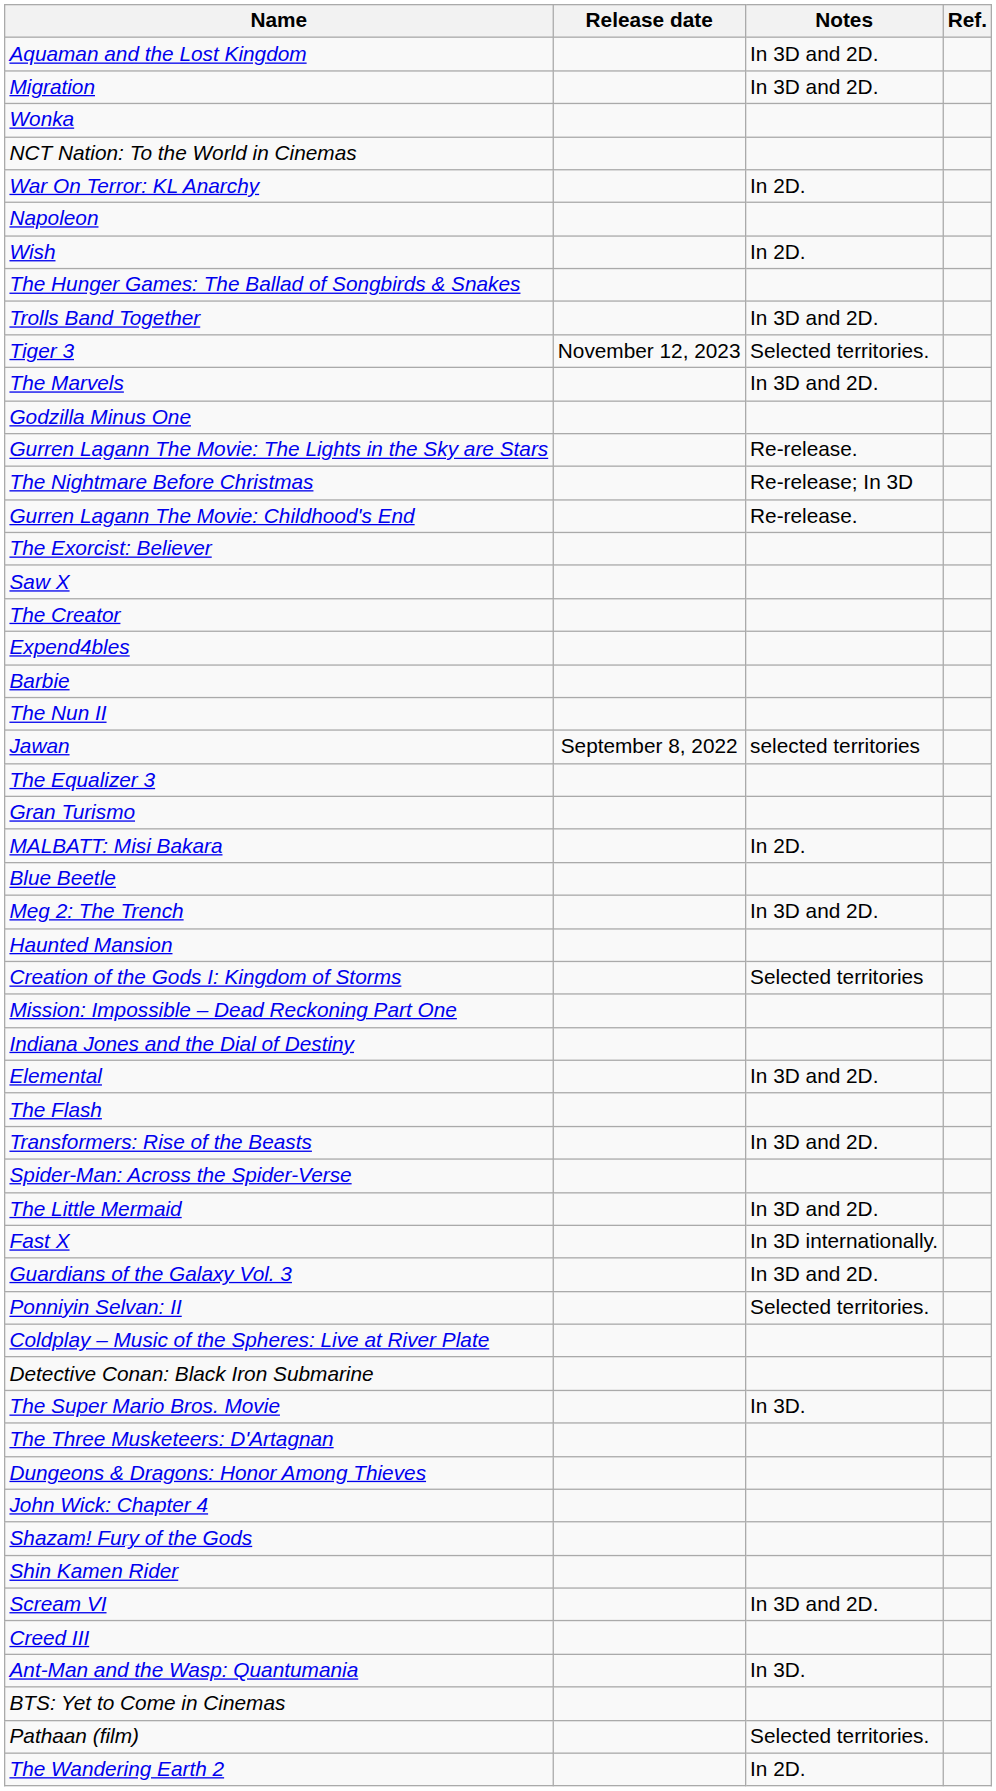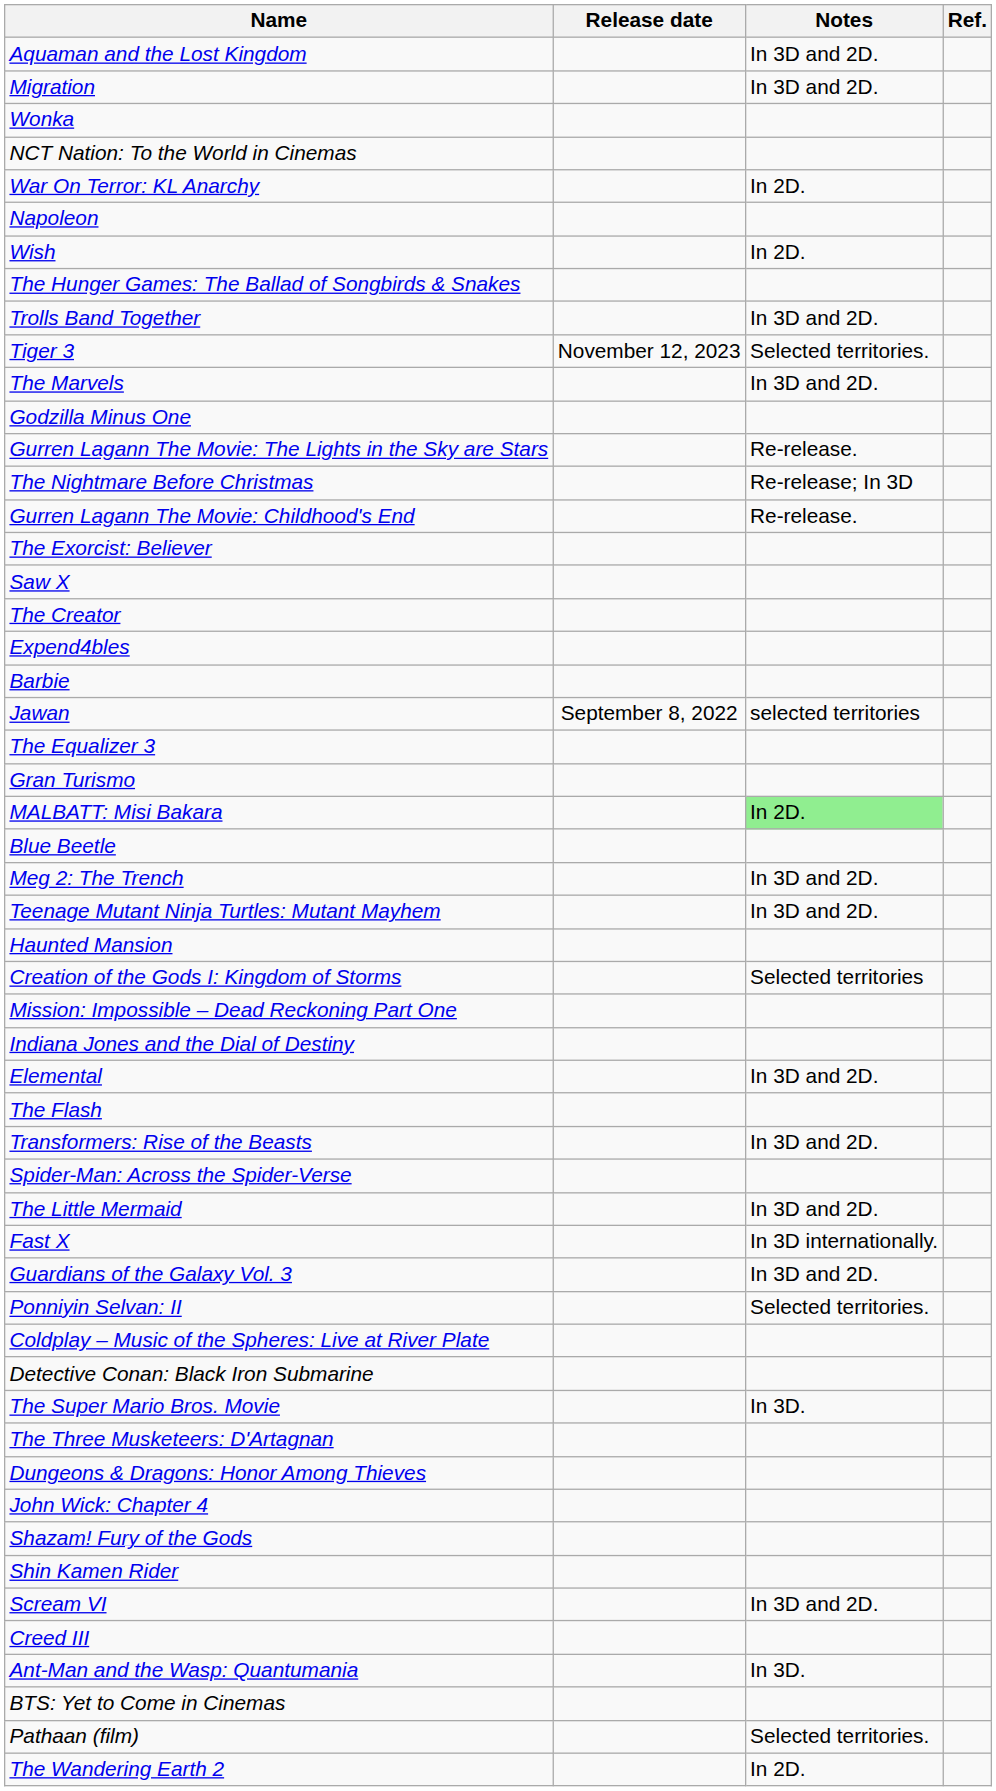- row: The Nun II
MALBATT: Misi Bakara | Notes: no background -> lightgreen background
+ row: Teenage Mutant Ninja Turtles: Mutant Mayhem | In 3D and 2D.
